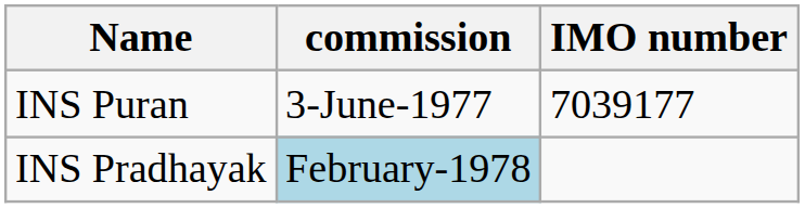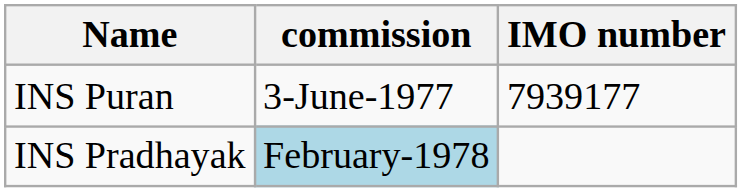INS Puran | IMO number: 7039177 -> 7939177
